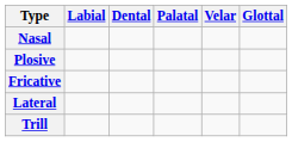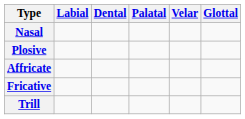+ row: Affricate
- row: Lateral
